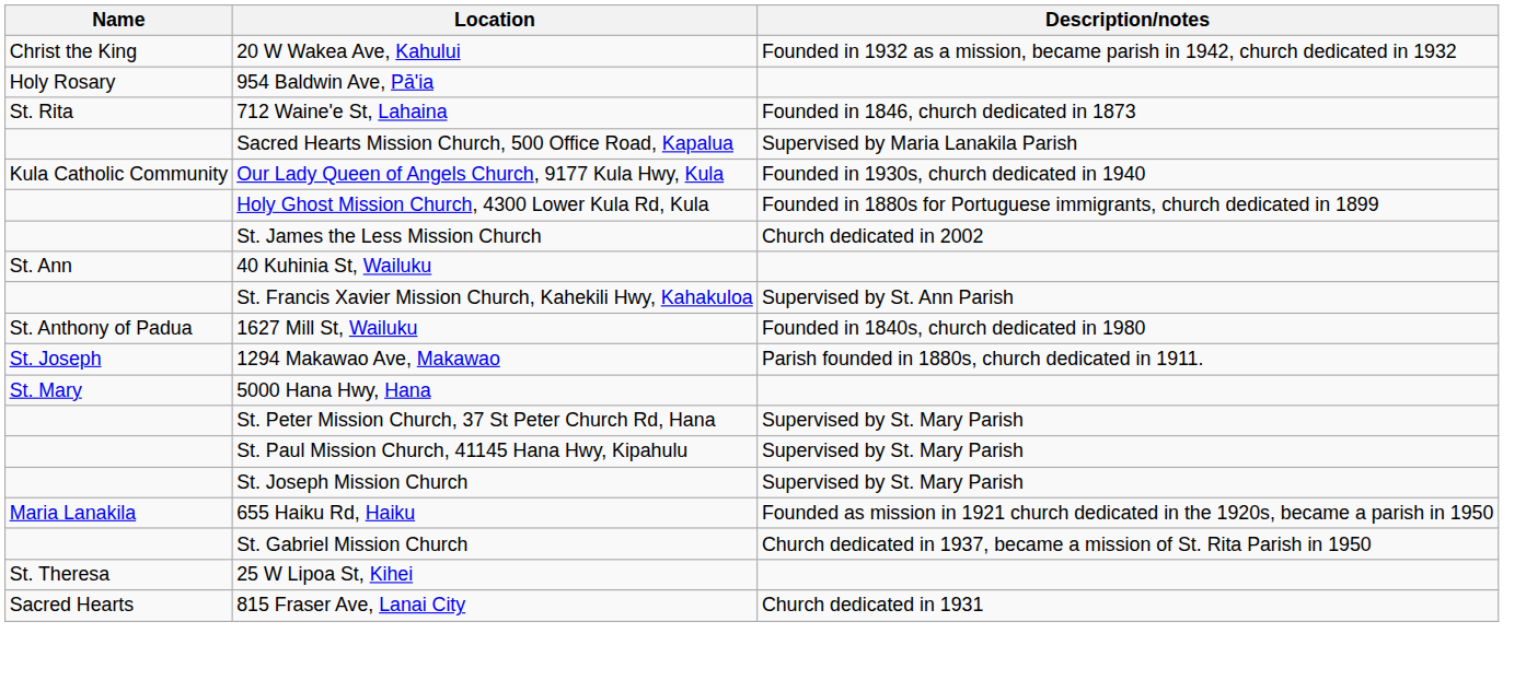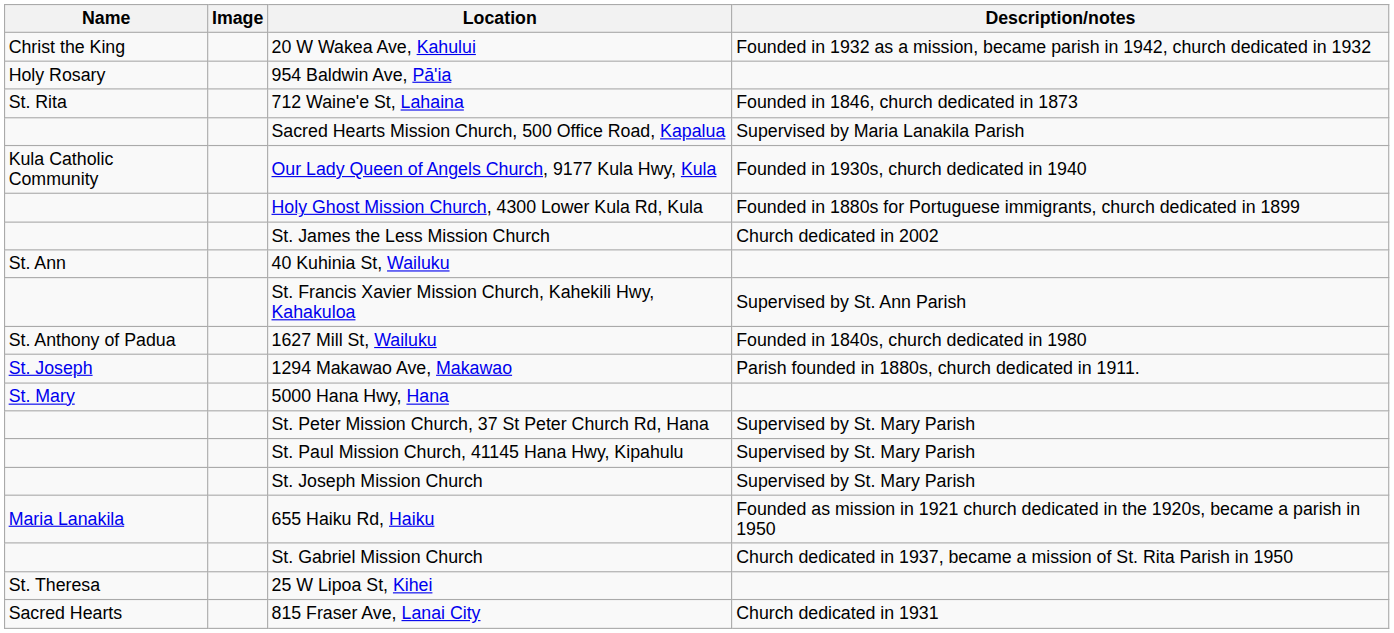+ column: Image
